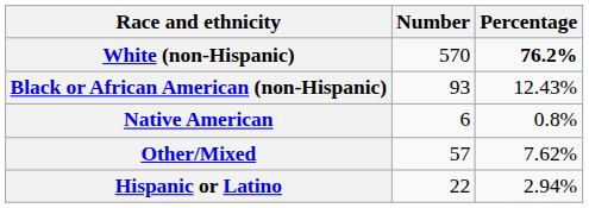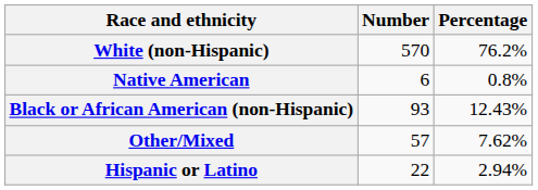White (non-Hispanic) | Percentage: bold -> normal
rows swapped: Black or African American (non-Hispanic) <-> Native American
